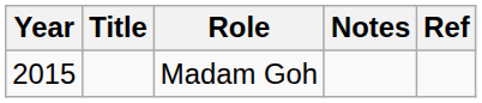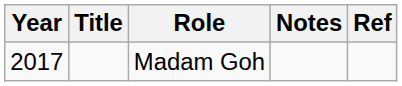Madam Goh | Year: 2015 -> 2017
